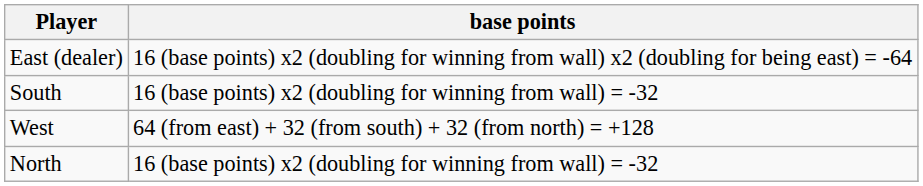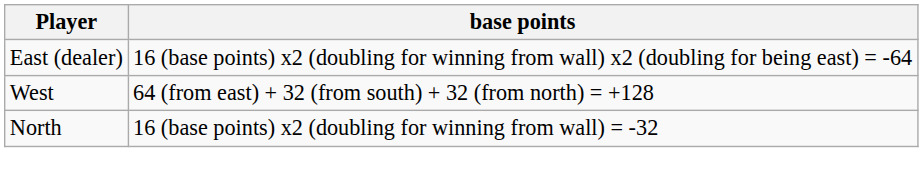- row: South | 16 (base points) x2 (doubling for winning from wall) = -32
